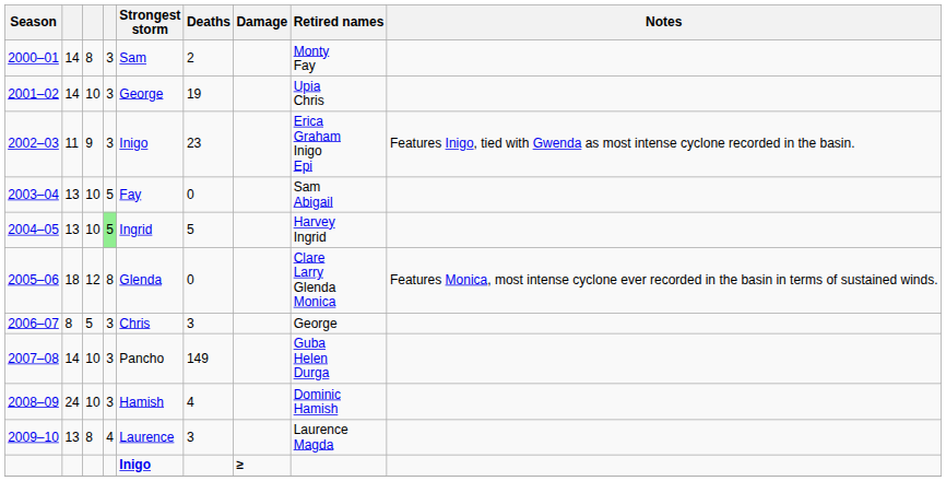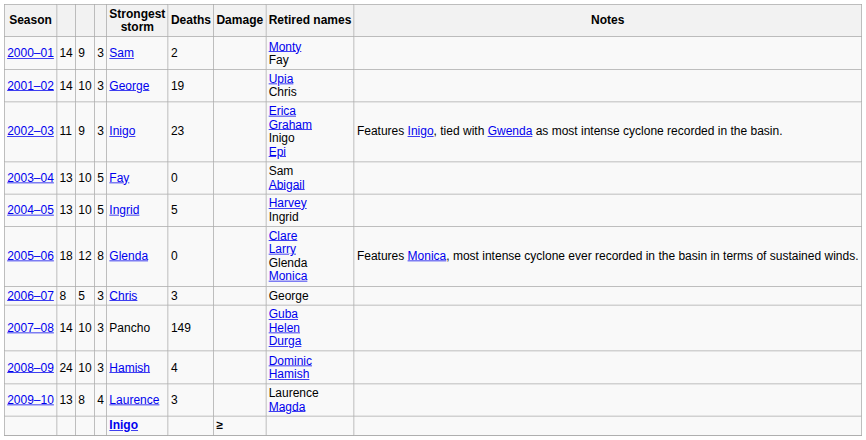2000–01 | column 3: 8 -> 9
2004–05 | column 4: lightgreen background -> no background
